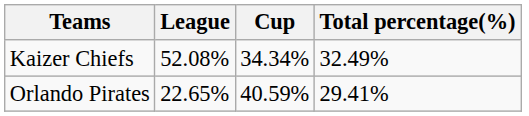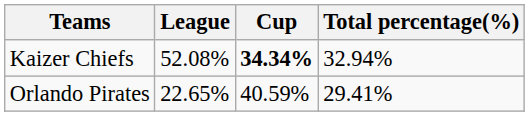Kaizer Chiefs | Cup: normal -> bold
Kaizer Chiefs | Total percentage(%): 32.49% -> 32.94%
